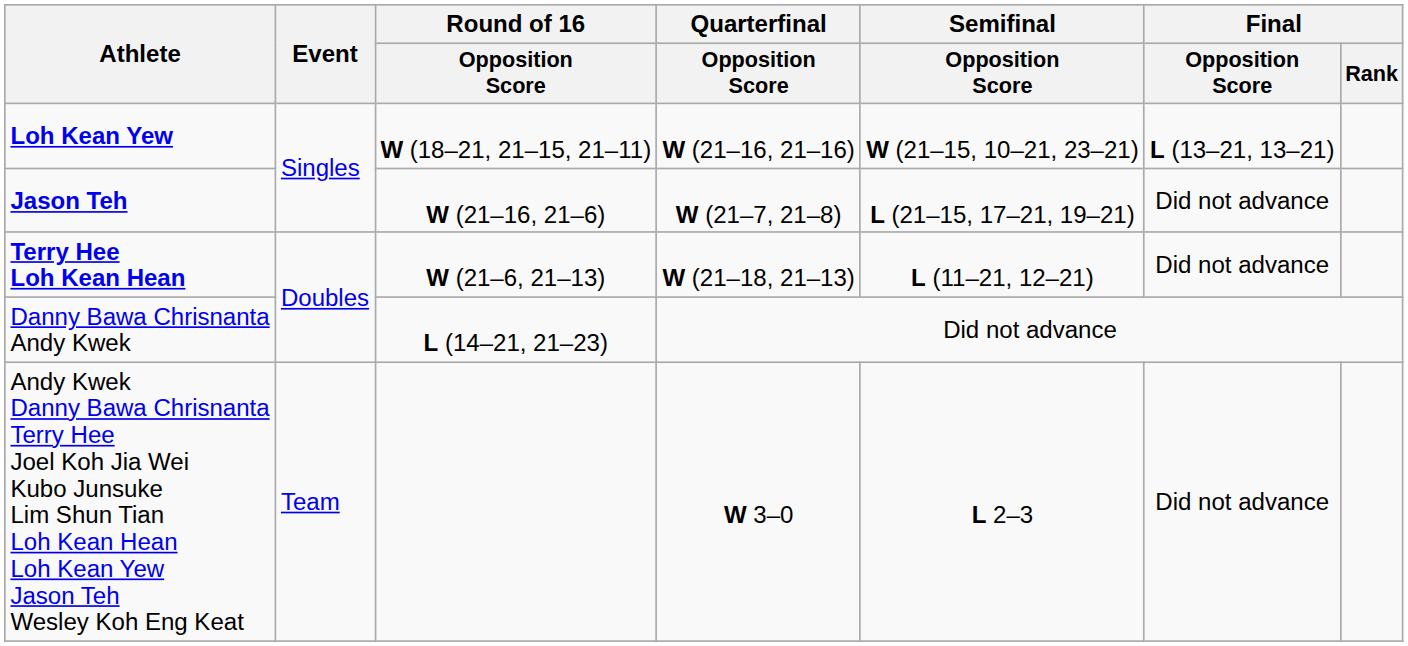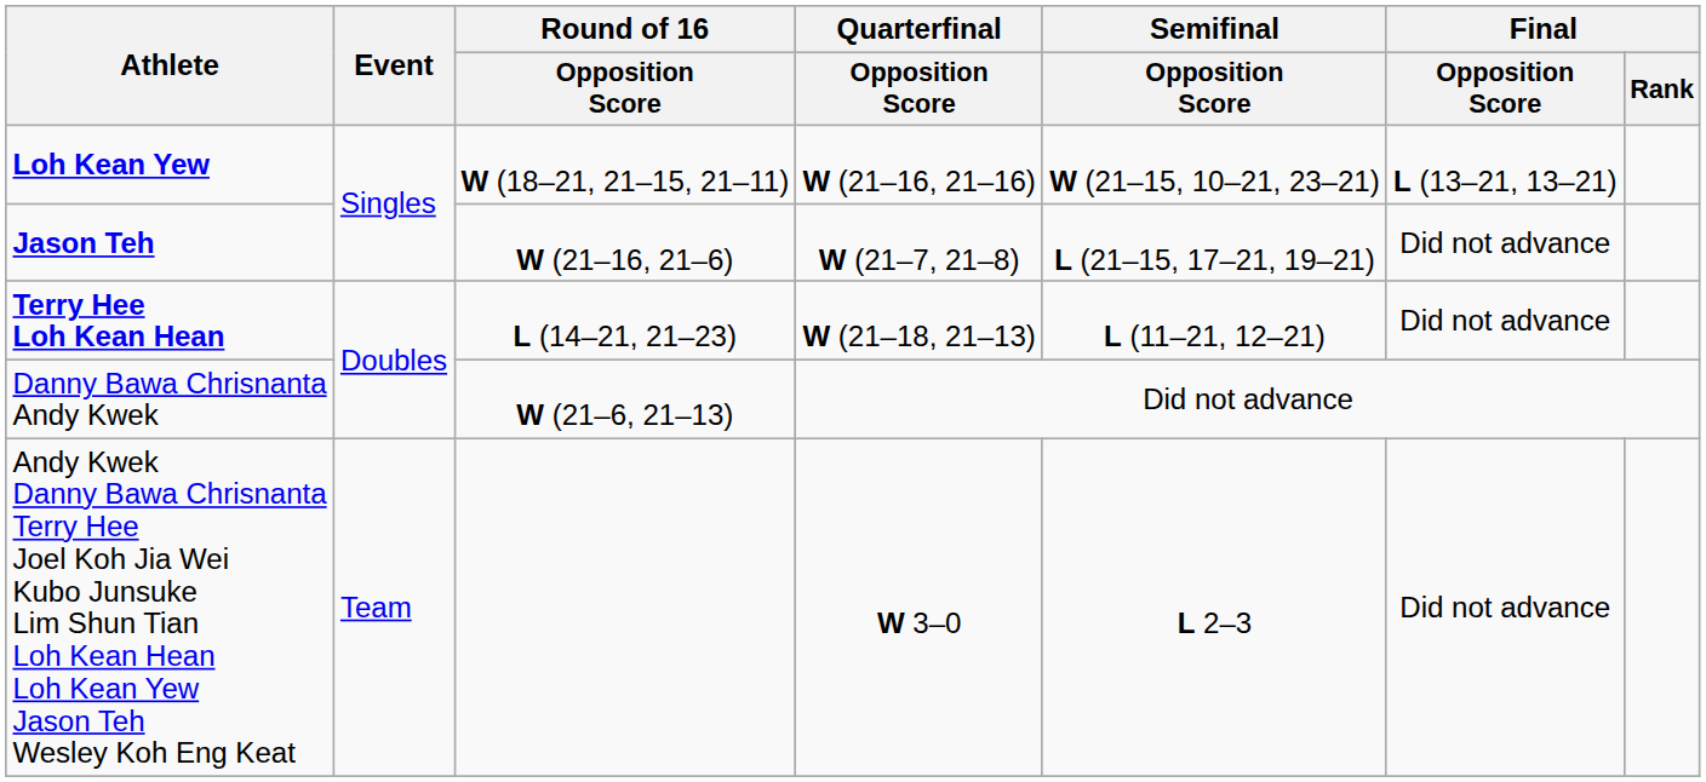Terry Hee Loh Kean Hean | Round of 16 / Opposition Score: W (21–6, 21–13) -> L (14–21, 21–23)
Danny Bawa Chrisnanta Andy Kwek | Round of 16 / Opposition Score: L (14–21, 21–23) -> W (21–6, 21–13)
